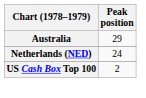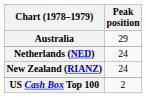+ row: New Zealand (RIANZ) | 24
